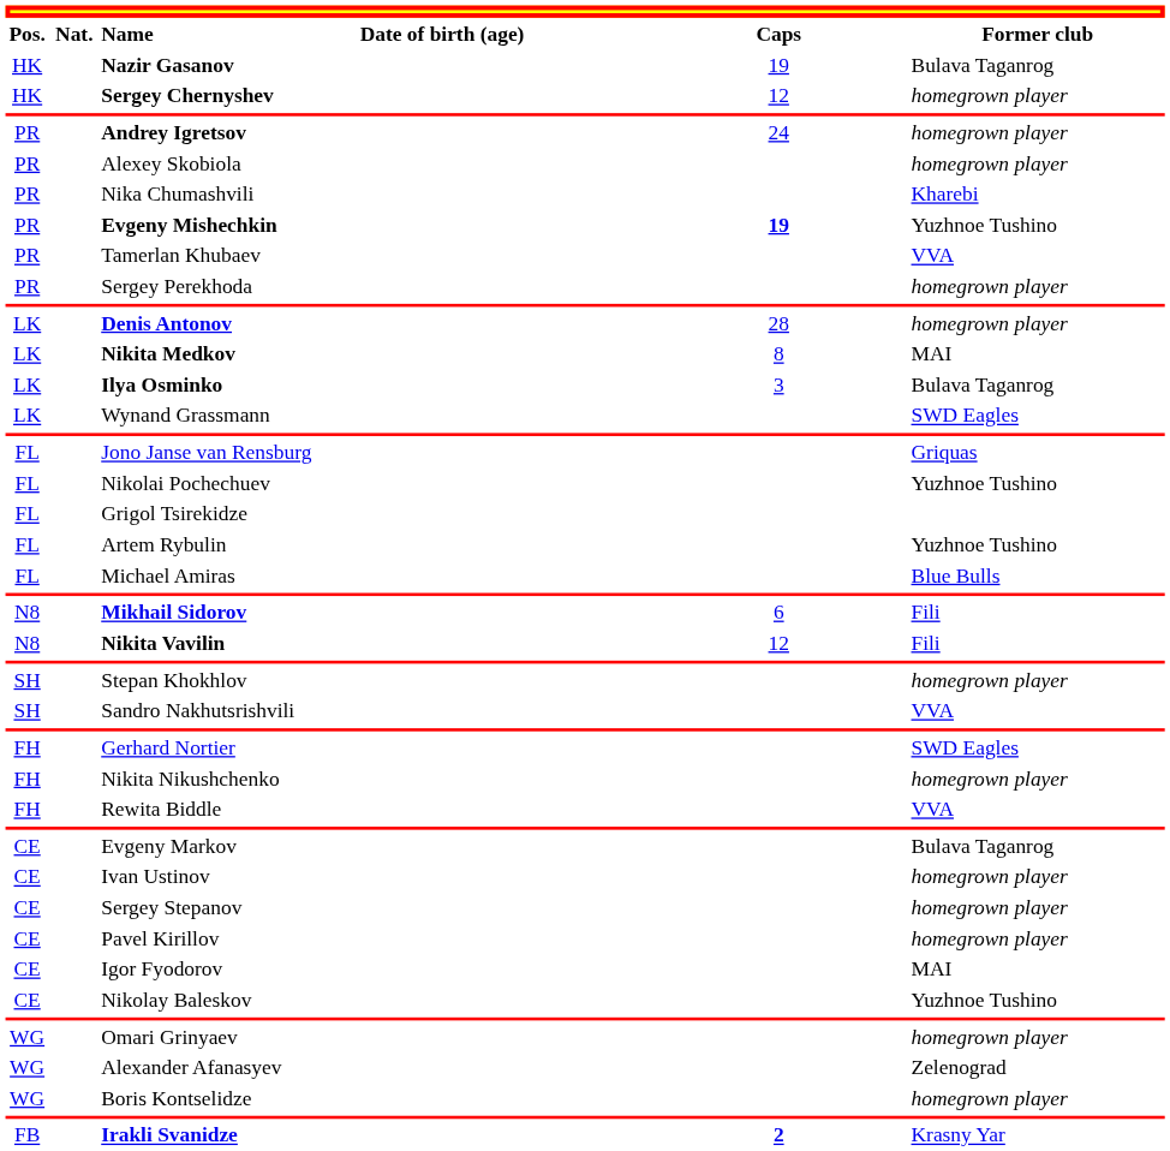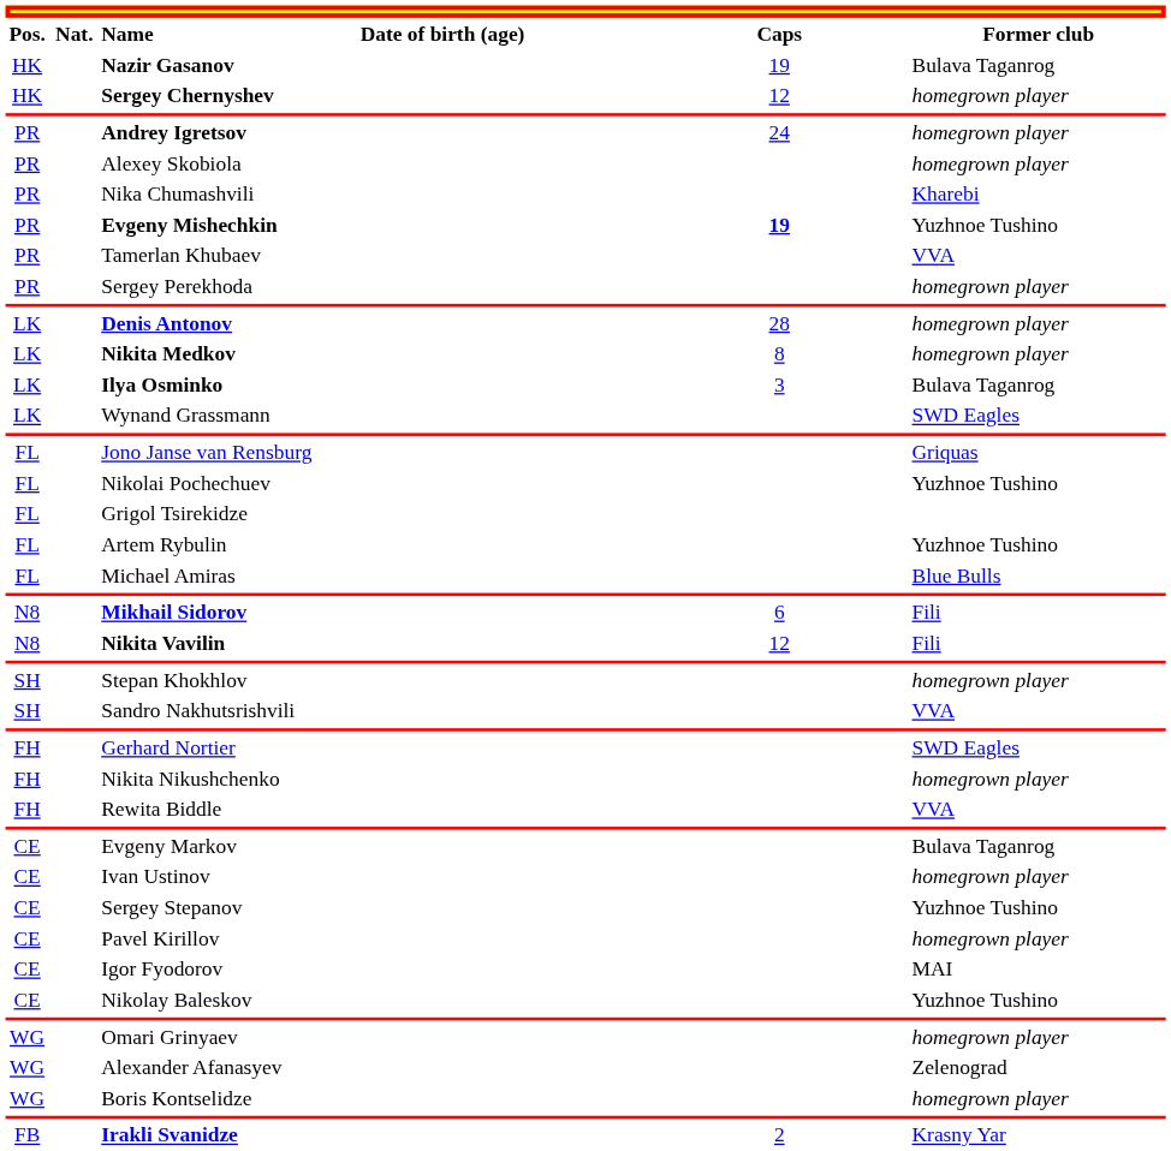Nikita Medkov | Former club: MAI -> homegrown player
Sergey Stepanov | Former club: homegrown player -> Yuzhnoe Tushino
Irakli Svanidze | Caps: bold -> normal
